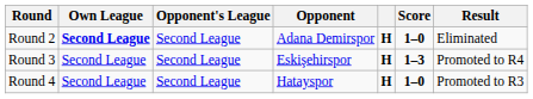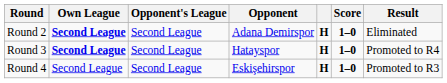Round 3 | Own League: normal -> bold
Round 3 | Opponent: Eskişehirspor -> Hatayspor
Round 3 | Score: 1–3 -> 1–0
Round 4 | Opponent: Hatayspor -> Eskişehirspor
